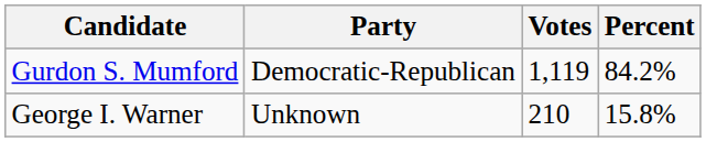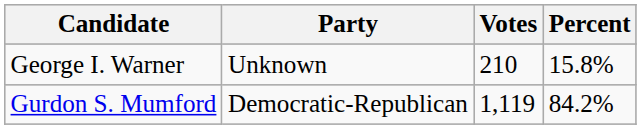rows swapped: Gurdon S. Mumford <-> George I. Warner
